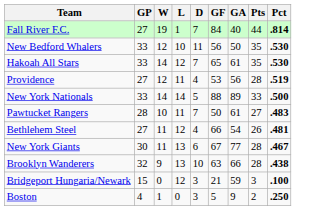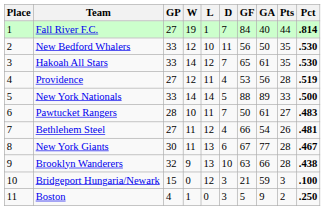+ column: Place | 1 | 2 | 3 | 4 | 5 | 6 | 7 | 8 | 9 | 10 | 11
